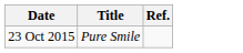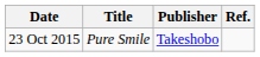+ column: Publisher | Takeshobo
